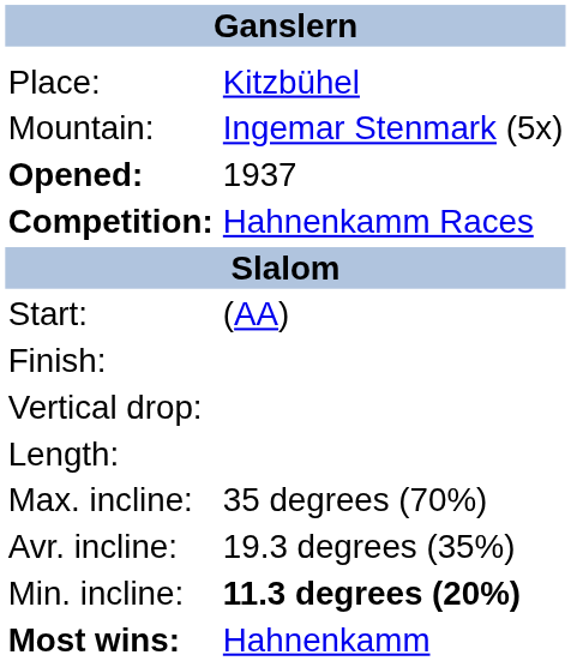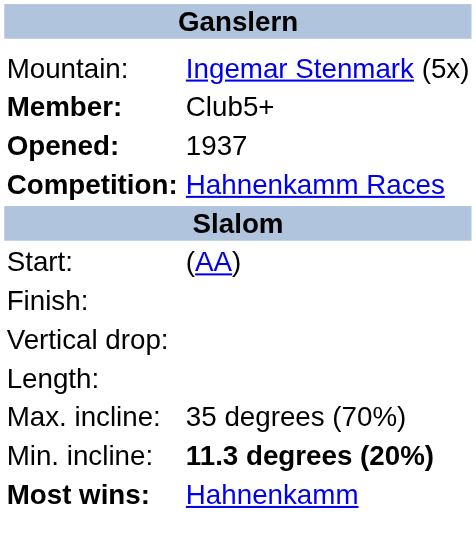- row: Place: | Kitzbühel
+ row: Member: | Club5+
- row: Avr. incline: | 19.3 degrees (35%)
